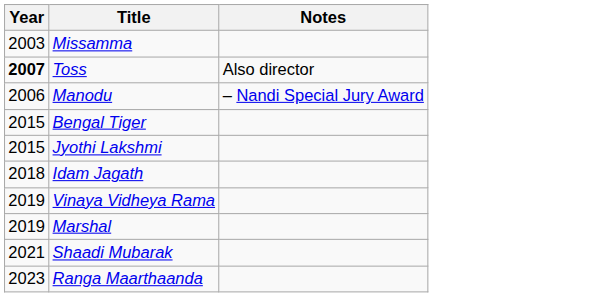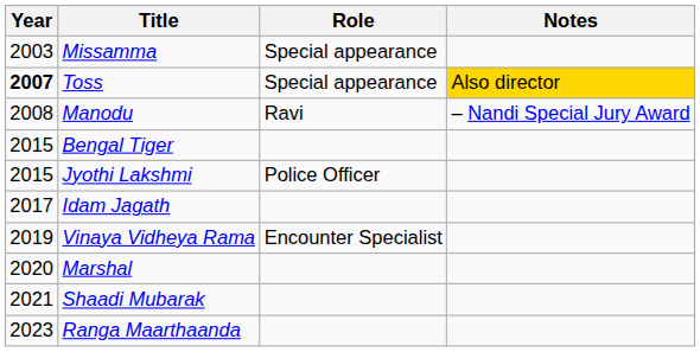+ column: Role | Special appearance | Special appearance | Ravi | Police Officer | Encounter Specialist
Toss | Notes: no background -> gold background
Manodu | Year: 2006 -> 2008
Idam Jagath | Year: 2018 -> 2017
Marshal | Year: 2019 -> 2020
